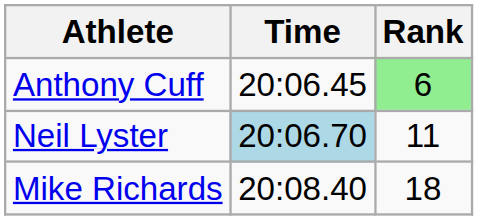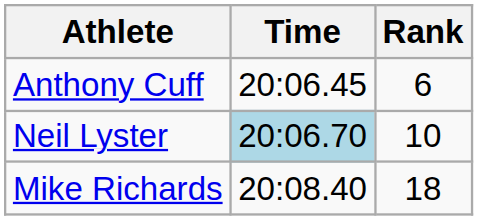Anthony Cuff | Rank: lightgreen background -> no background
Neil Lyster | Rank: 11 -> 10
